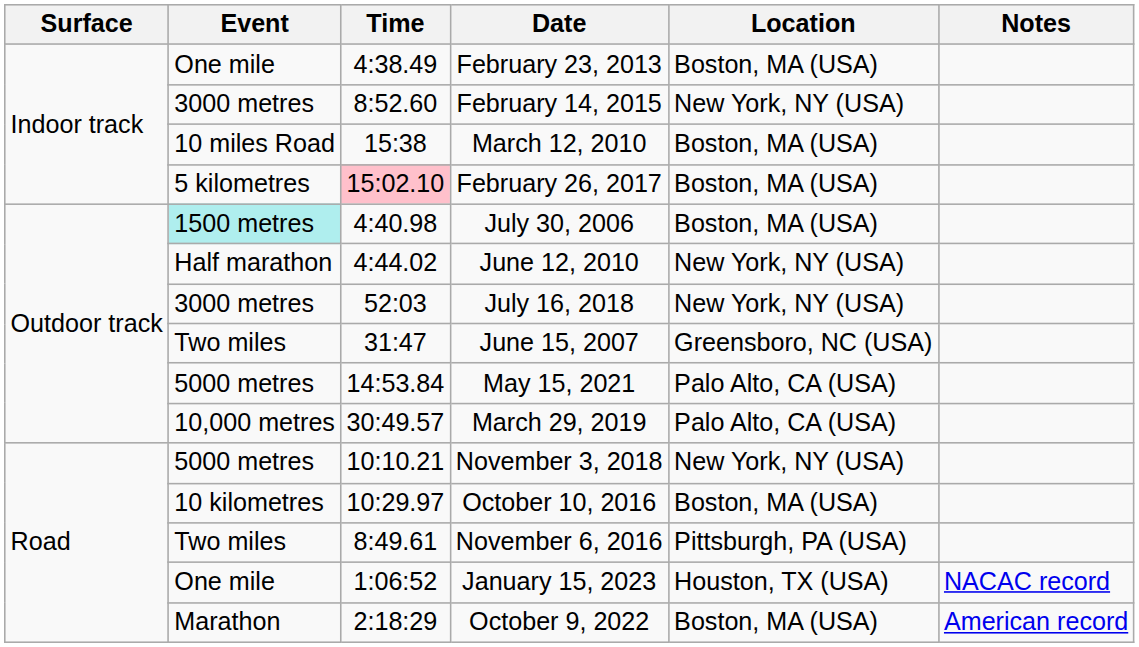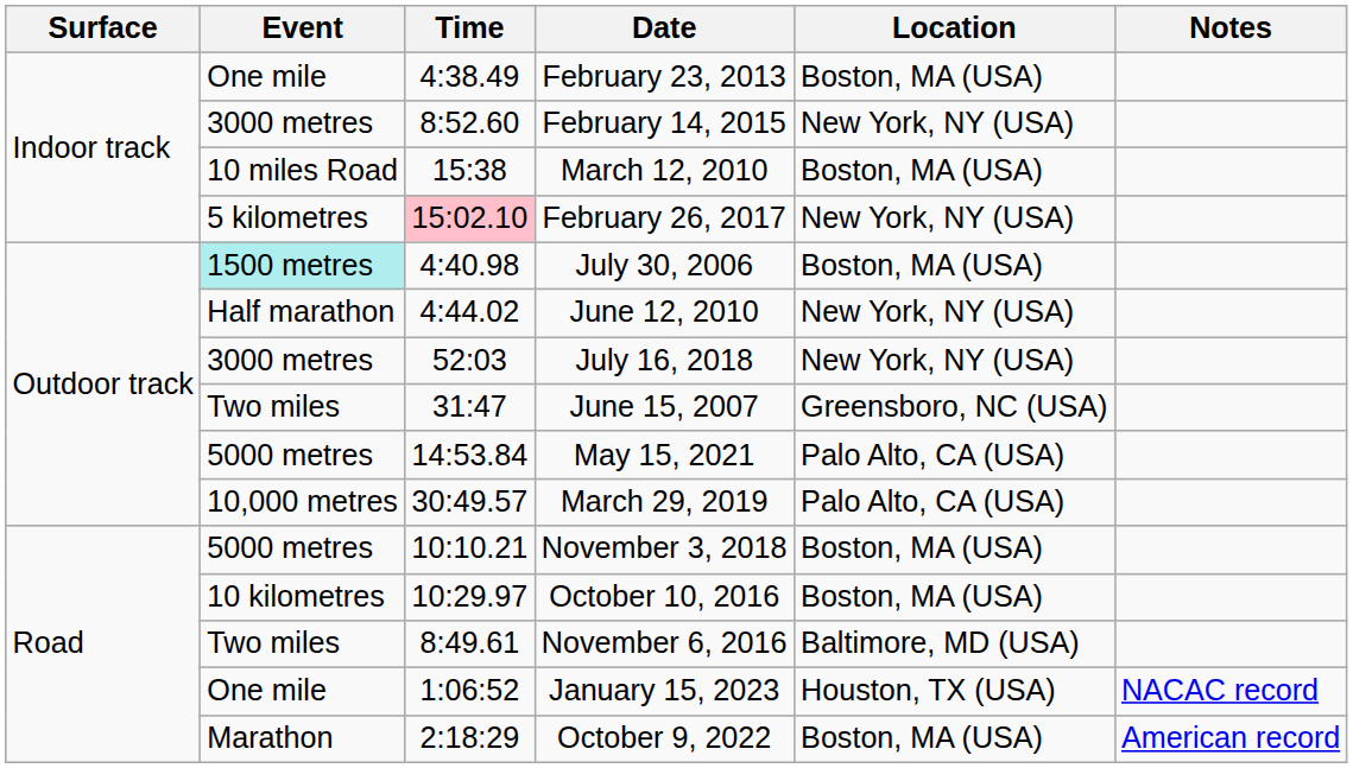February 26, 2017 | Location: Boston, MA (USA) -> New York, NY (USA)
November 3, 2018 | Location: New York, NY (USA) -> Boston, MA (USA)
November 6, 2016 | Location: Pittsburgh, PA (USA) -> Baltimore, MD (USA)
